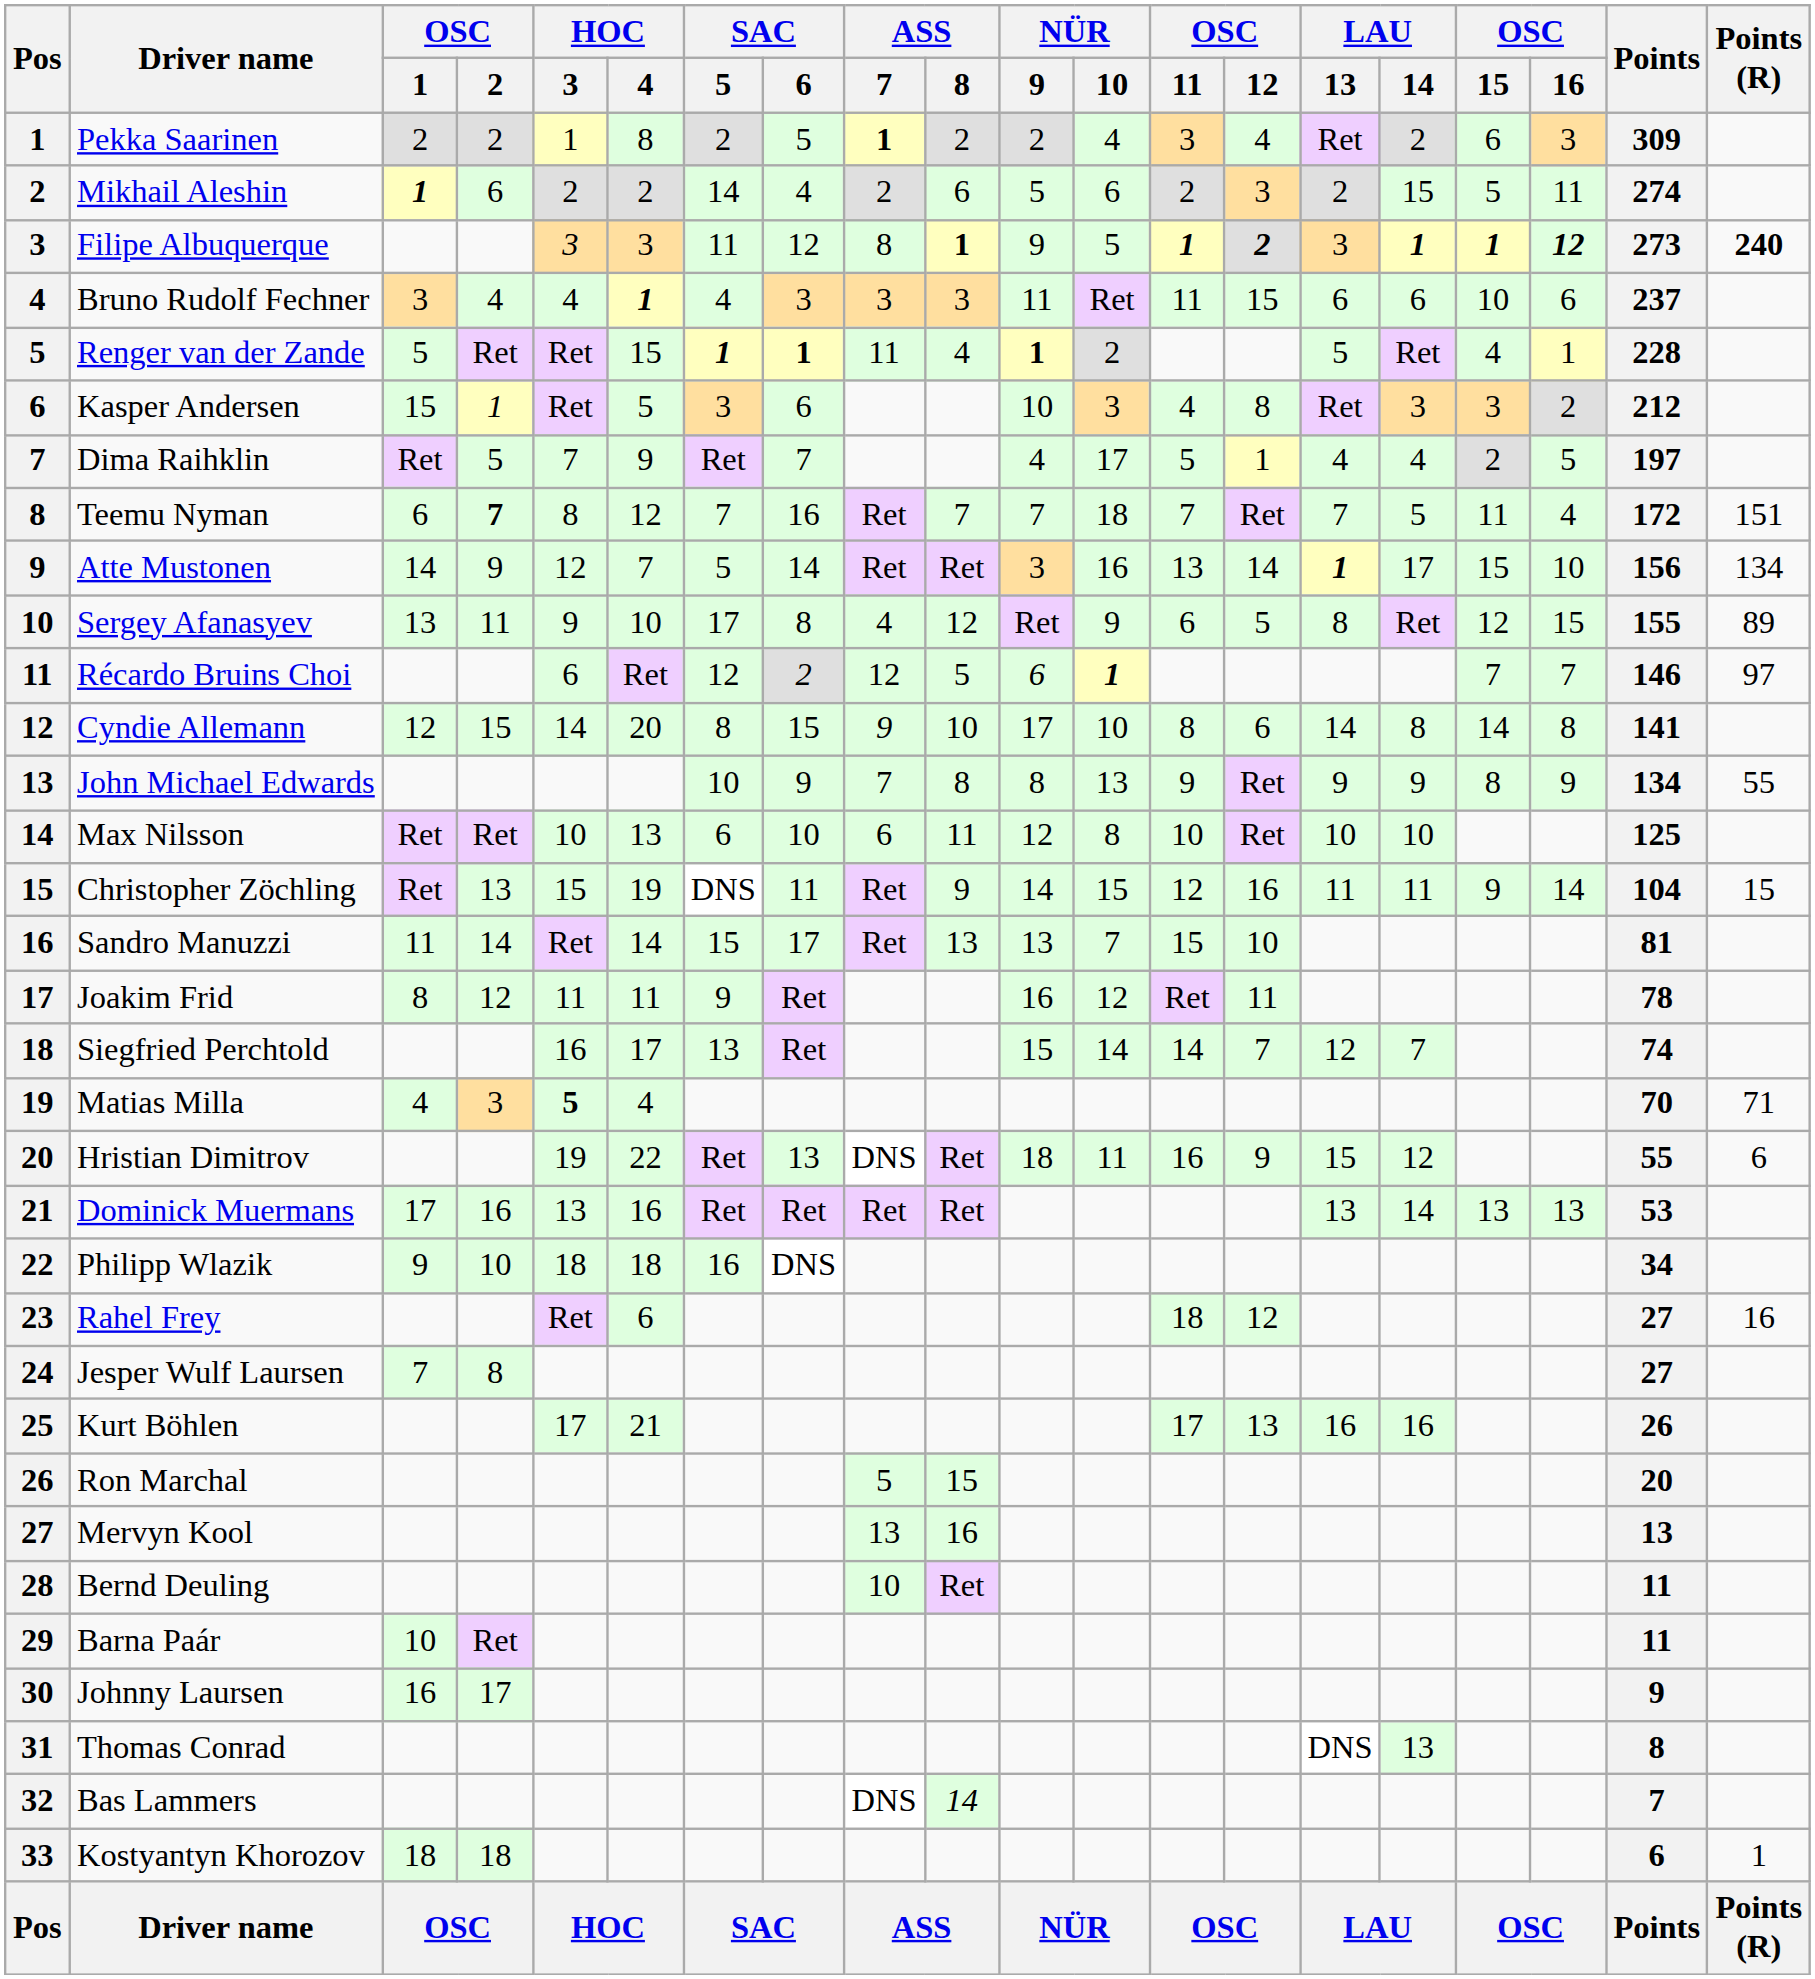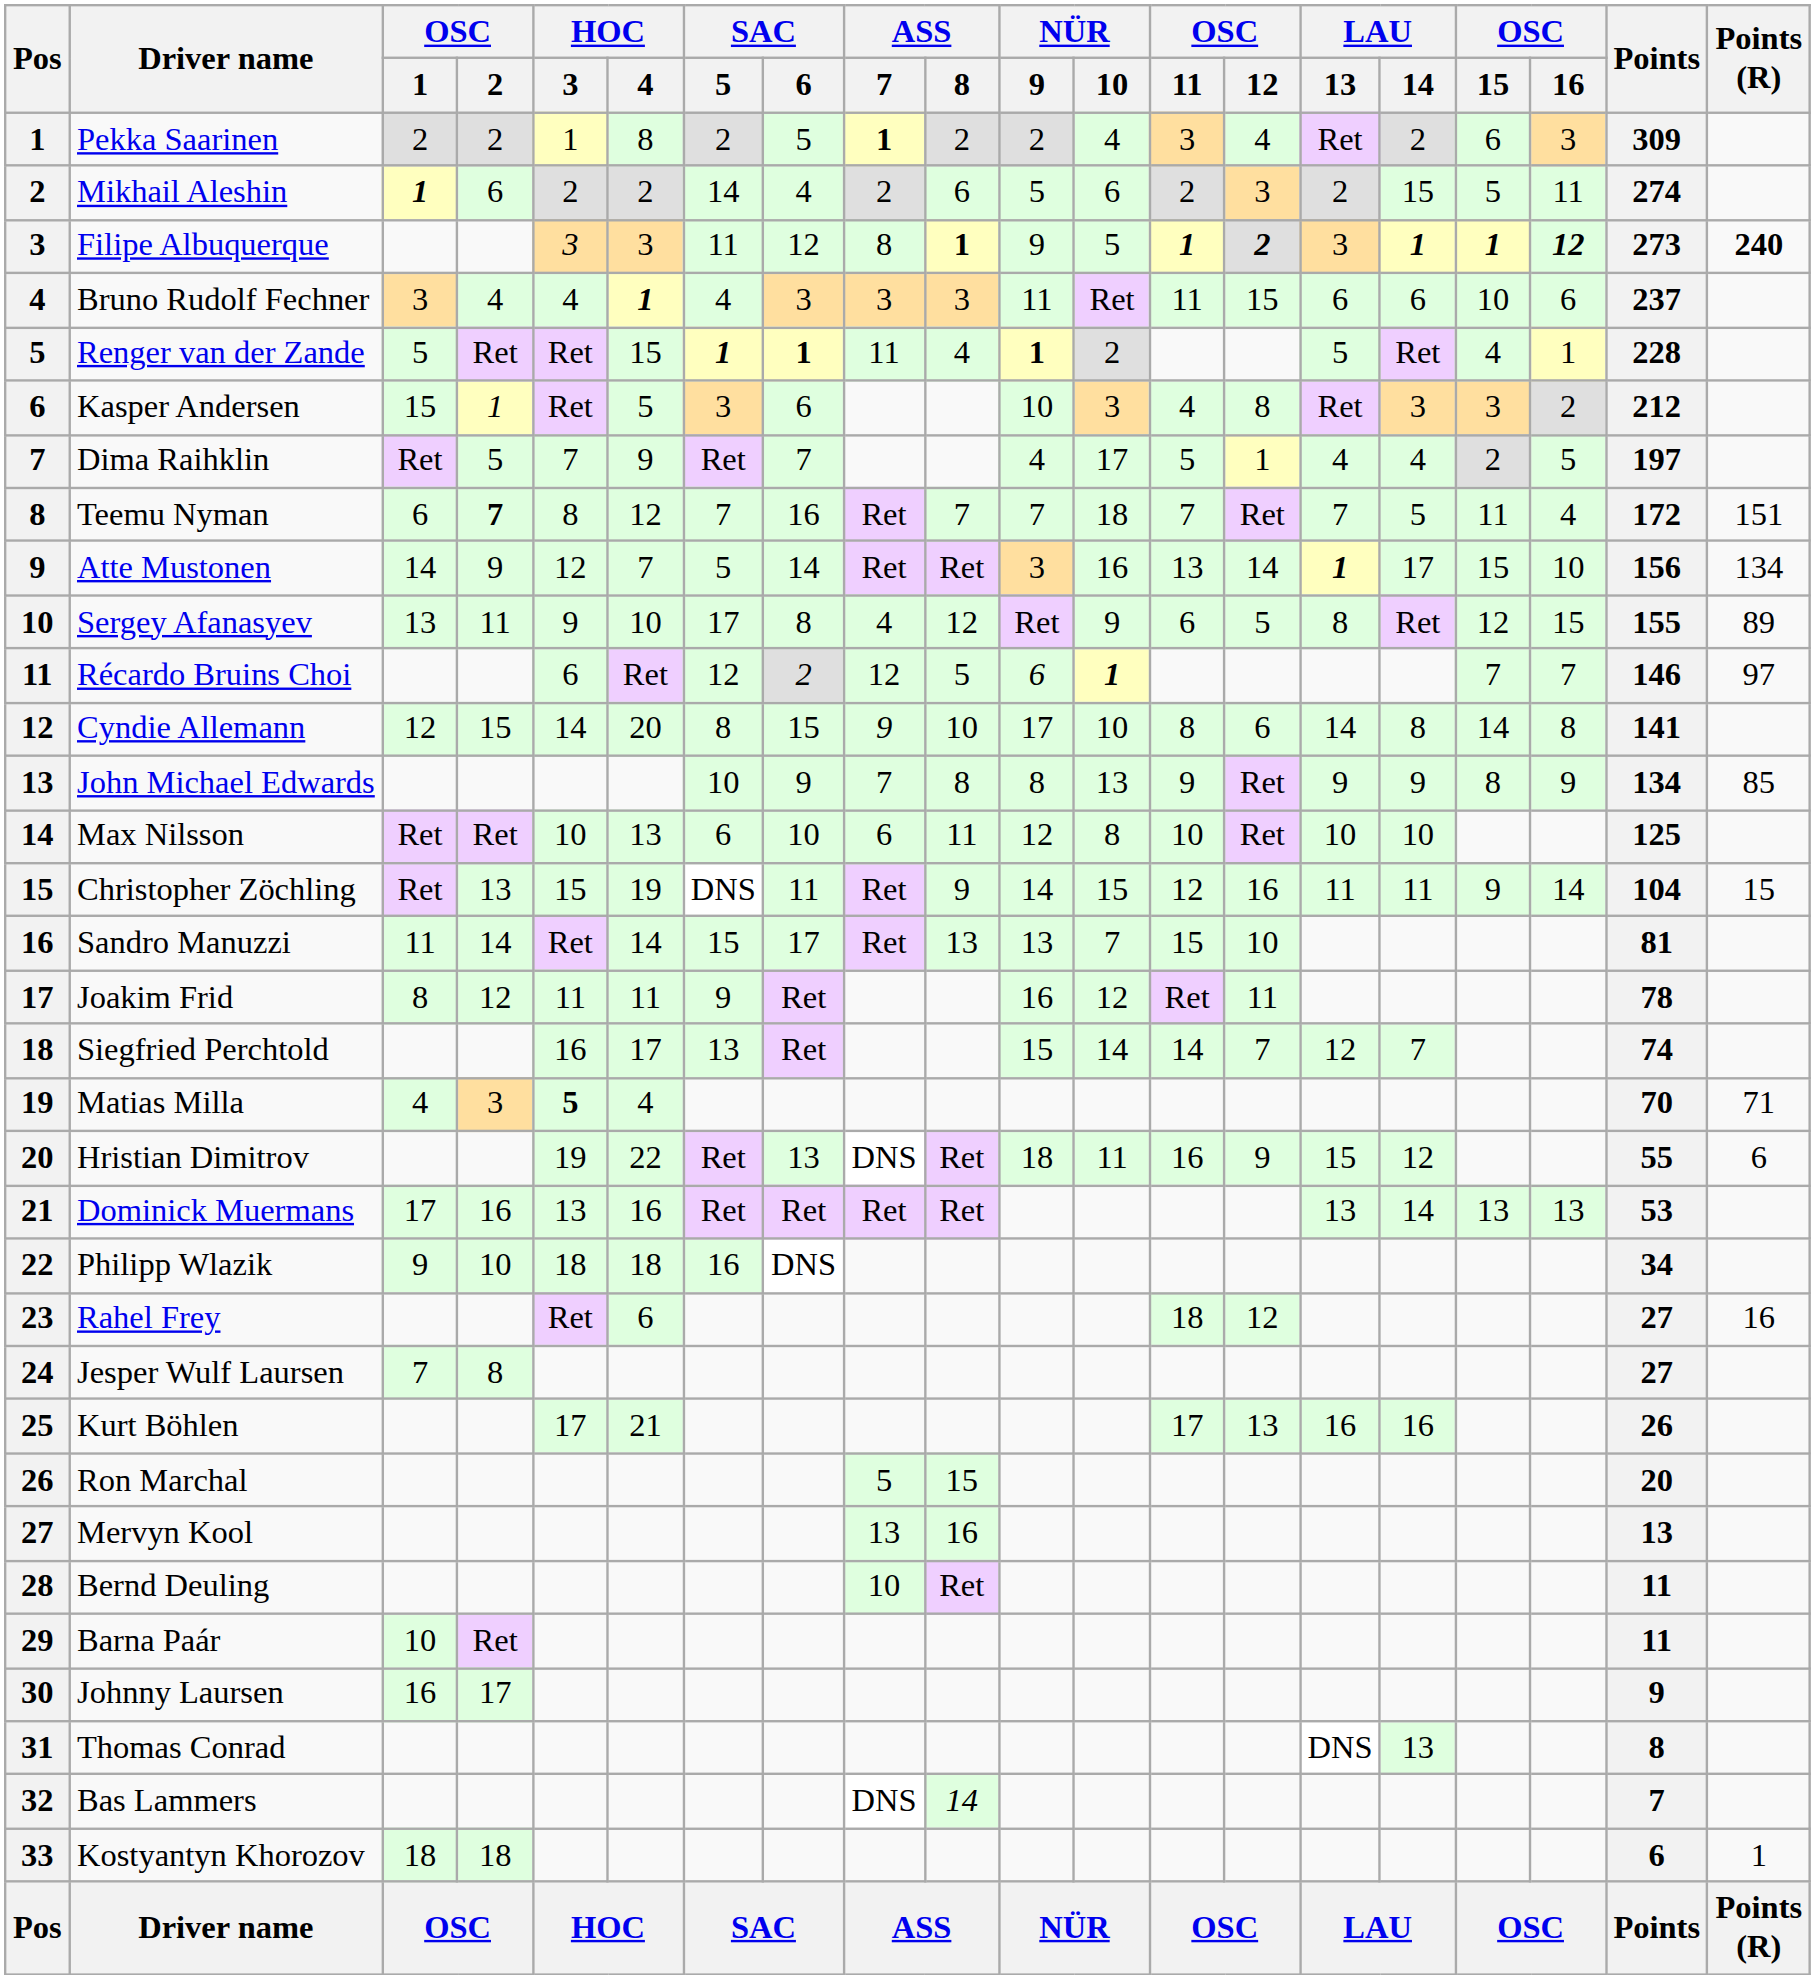John Michael Edwards | Points (R): 55 -> 85
